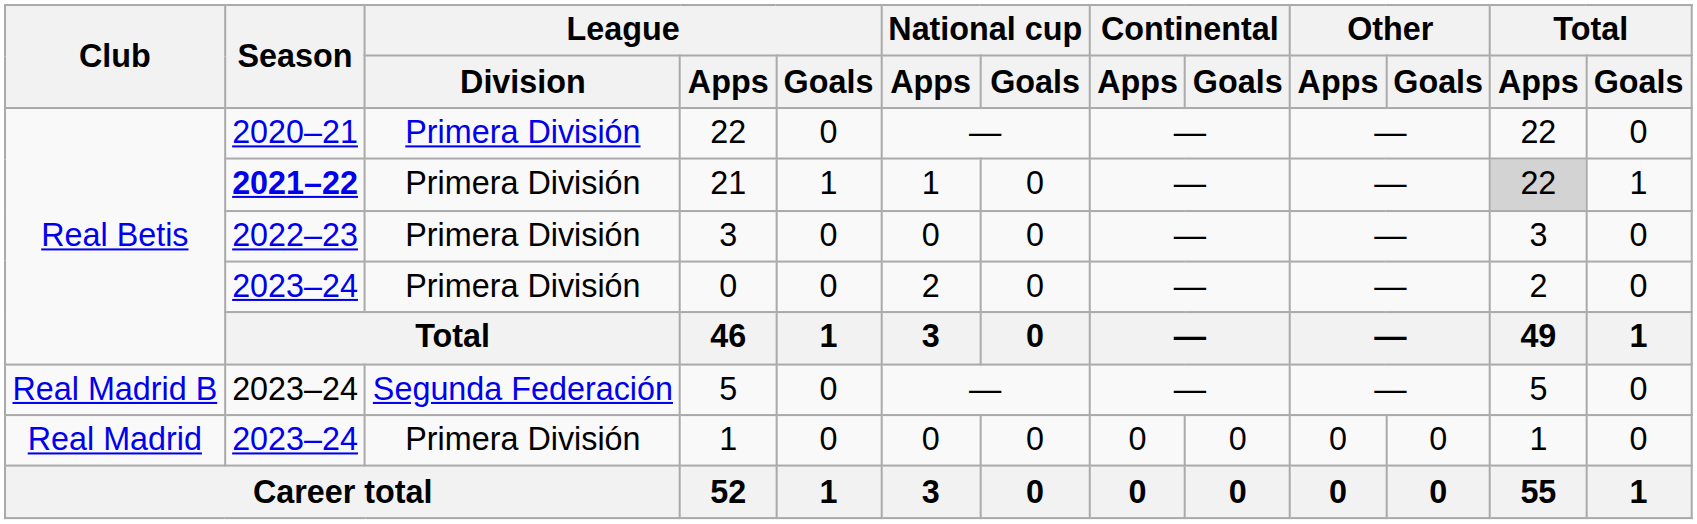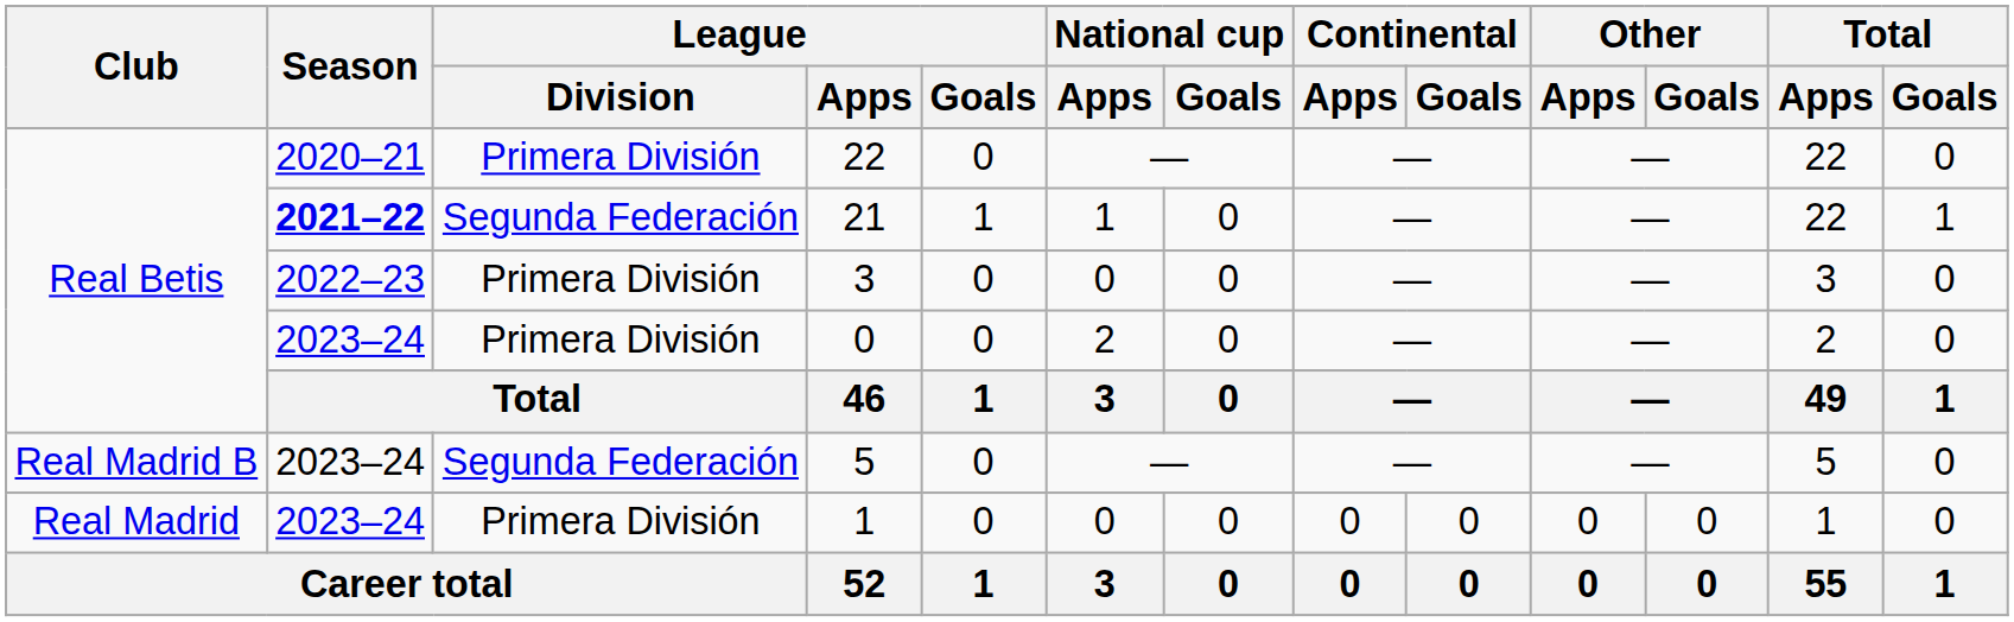21 | League / Division: Primera División -> Segunda Federación
21 | Total / Apps: lightgrey background -> no background
